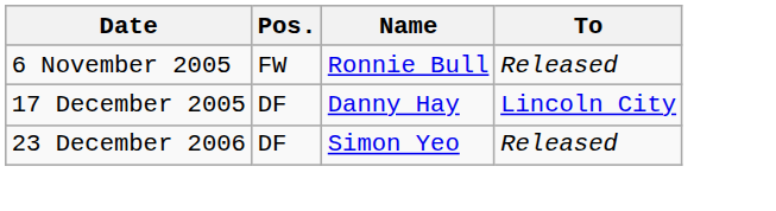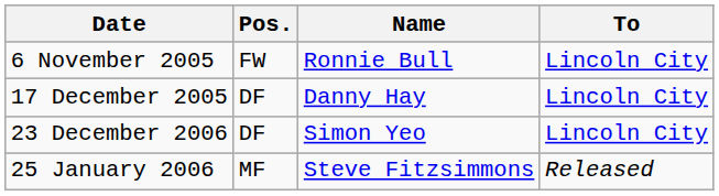6 November 2005 | To: Released -> Lincoln City
23 December 2006 | To: Released -> Lincoln City
+ row: 25 January 2006 | MF | Steve Fitzsimmons | Released
